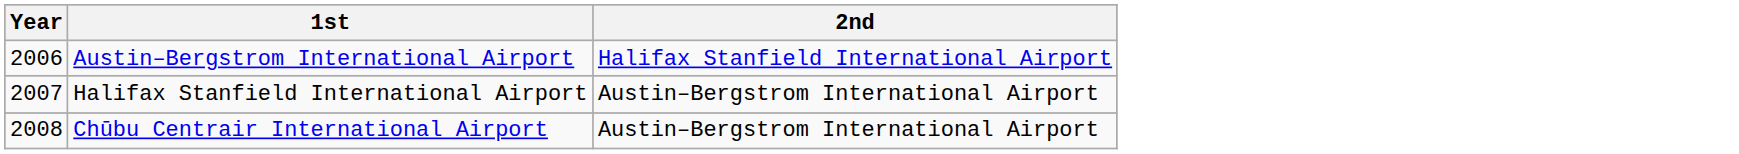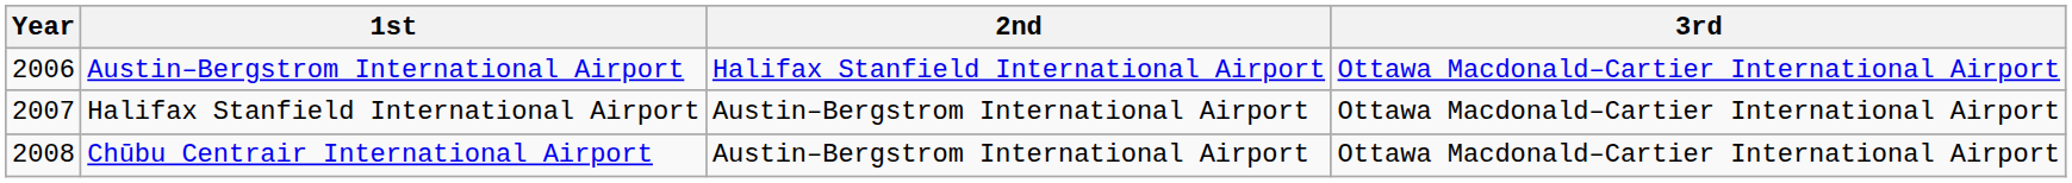+ column: 3rd | Ottawa Macdonald–Cartier International Airport | Ottawa Macdonald–Cartier International Airport | Ottawa Macdonald–Cartier International Airport
